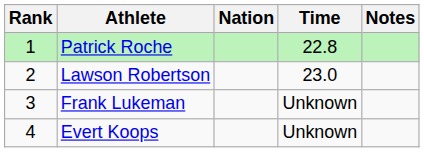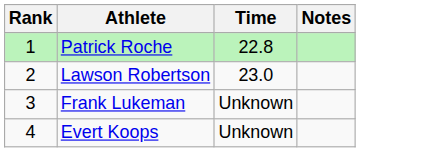- column: Nation
